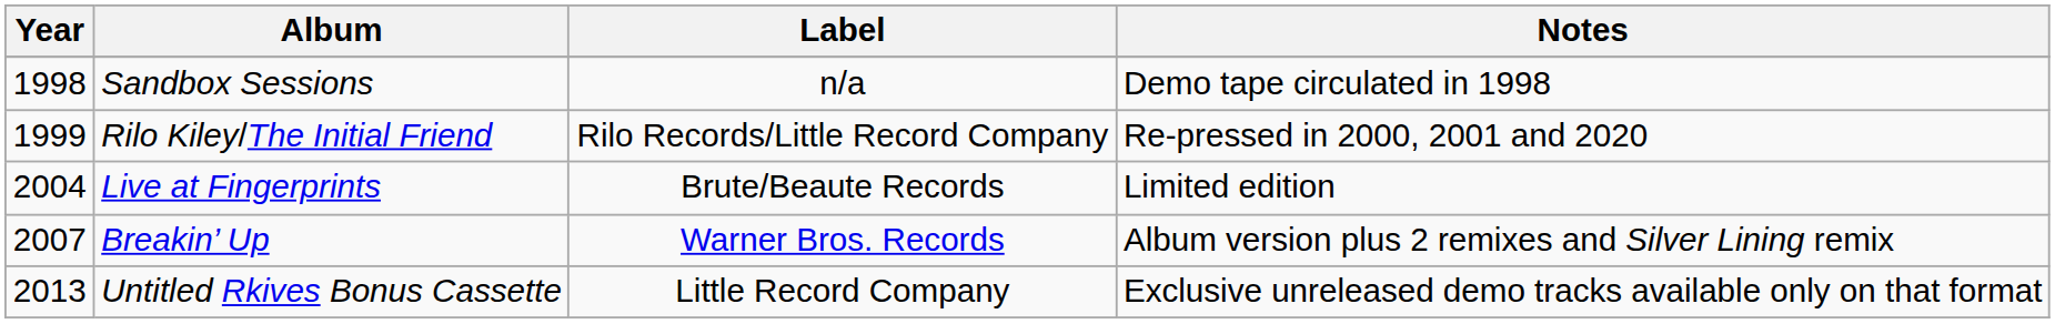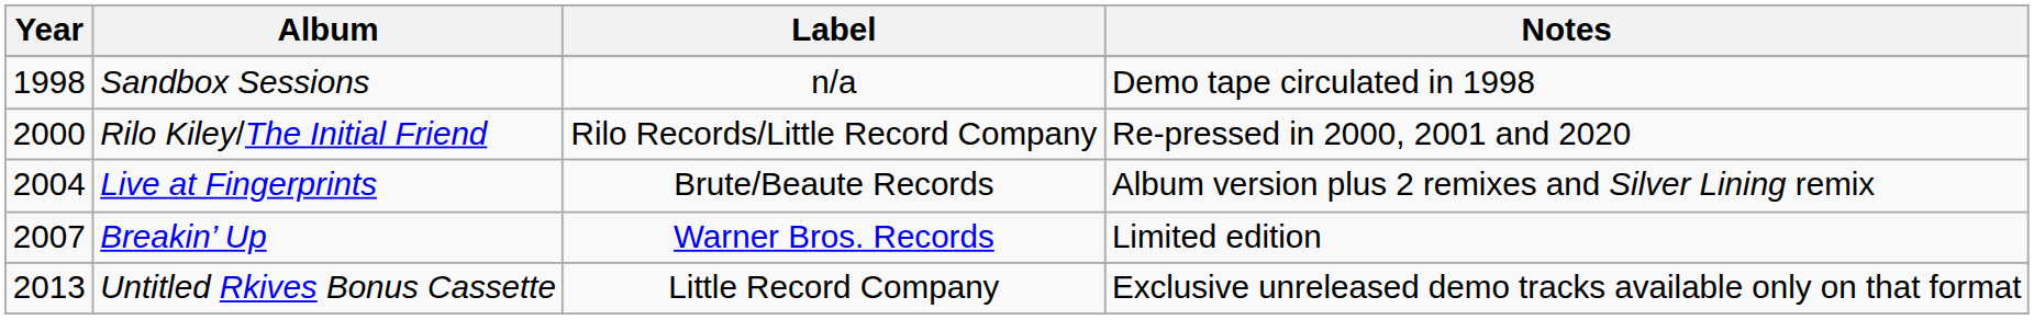Rilo Kiley/The Initial Friend | Year: 1999 -> 2000
Live at Fingerprints | Notes: Limited edition -> Album version plus 2 remixes and Silver Lining remix
Breakin’ Up | Notes: Album version plus 2 remixes and Silver Lining remix -> Limited edition
